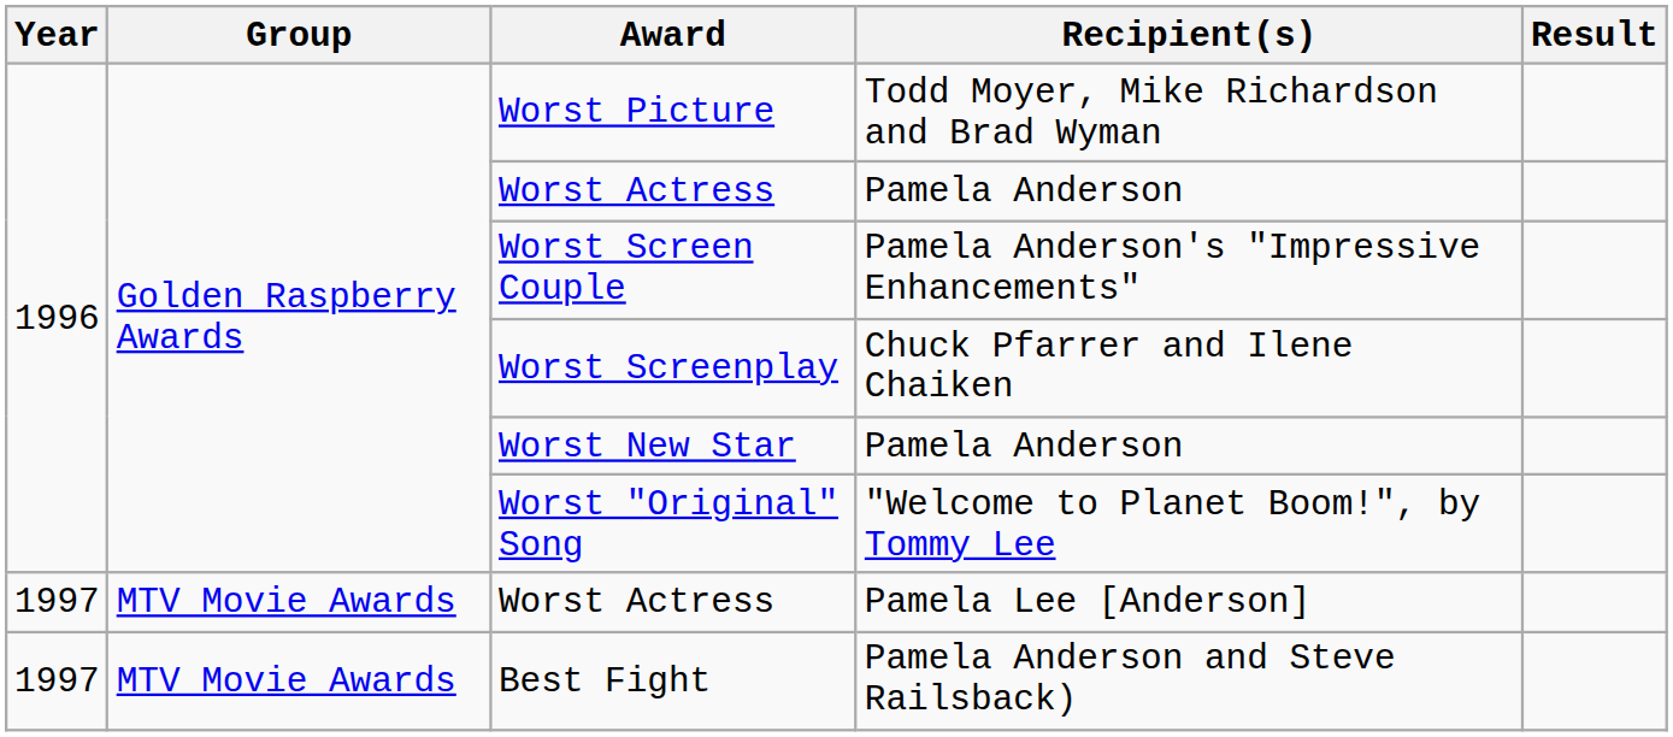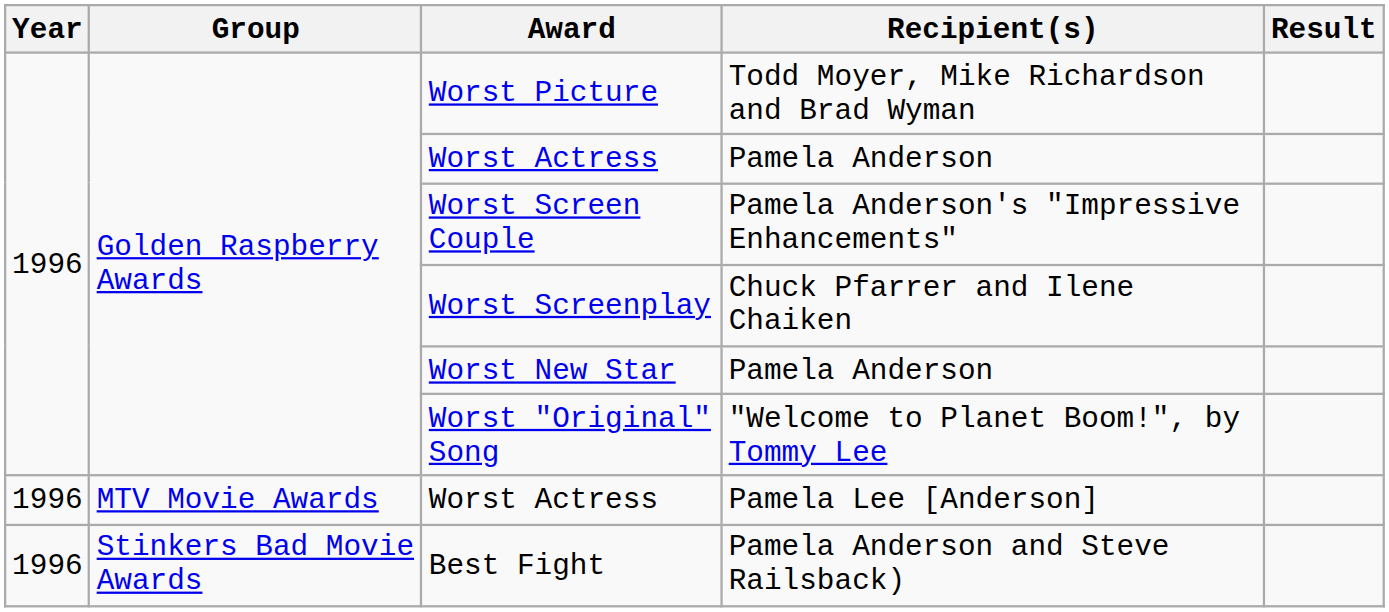Worst Actress / Pamela Lee [Anderson] | Year: 1997 -> 1996
Best Fight | Year: 1997 -> 1996
Best Fight | Group: MTV Movie Awards -> Stinkers Bad Movie Awards
